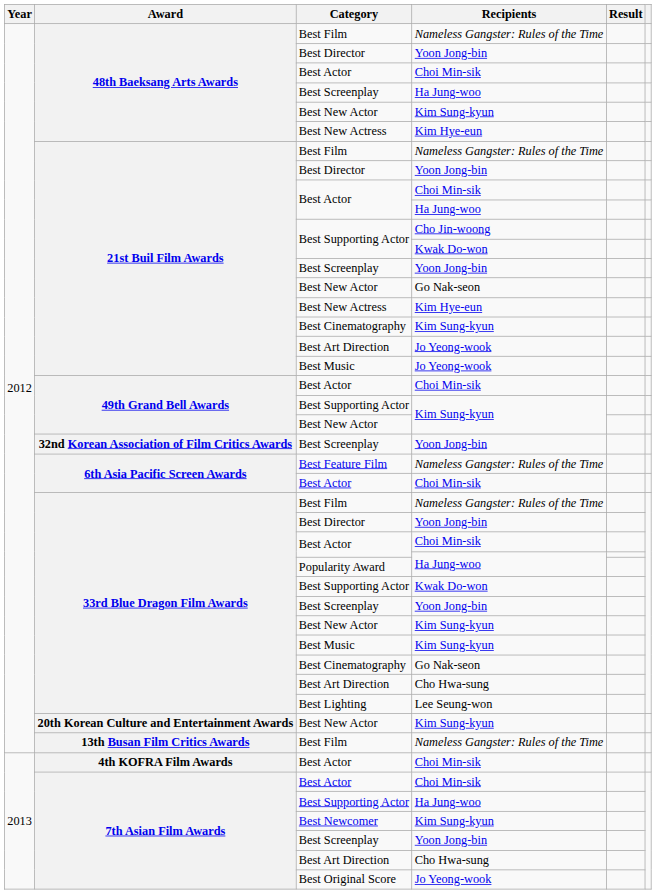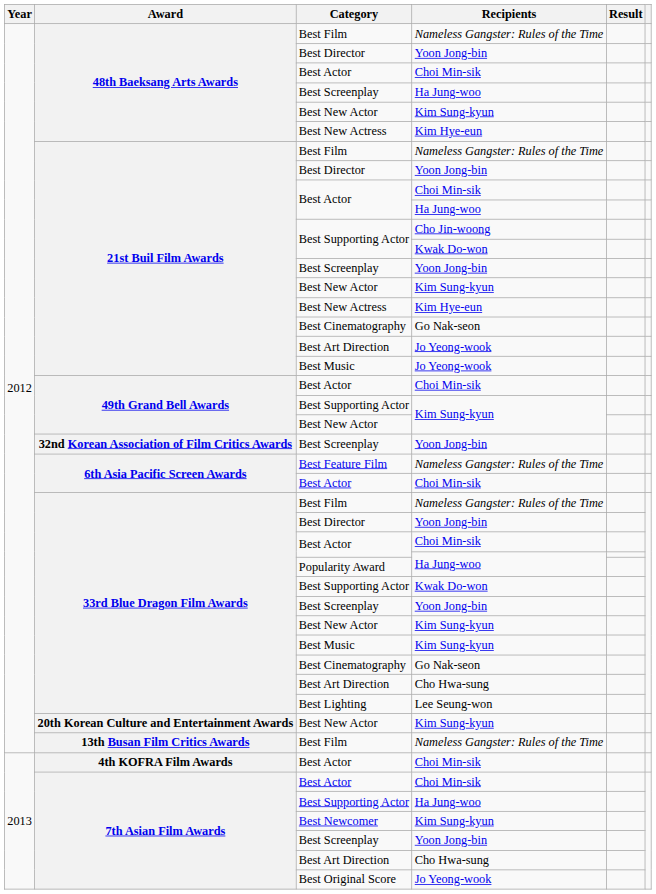21st Buil Film Awards / Best New Actor | Recipients: Go Nak-seon -> Kim Sung-kyun
21st Buil Film Awards / Best Cinematography | Recipients: Kim Sung-kyun -> Go Nak-seon
